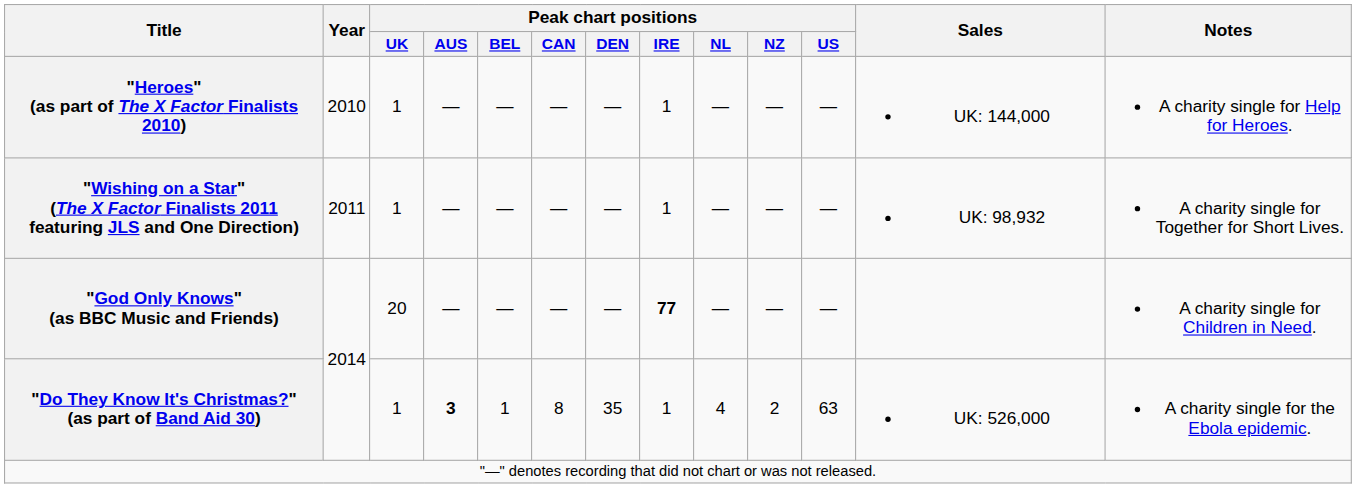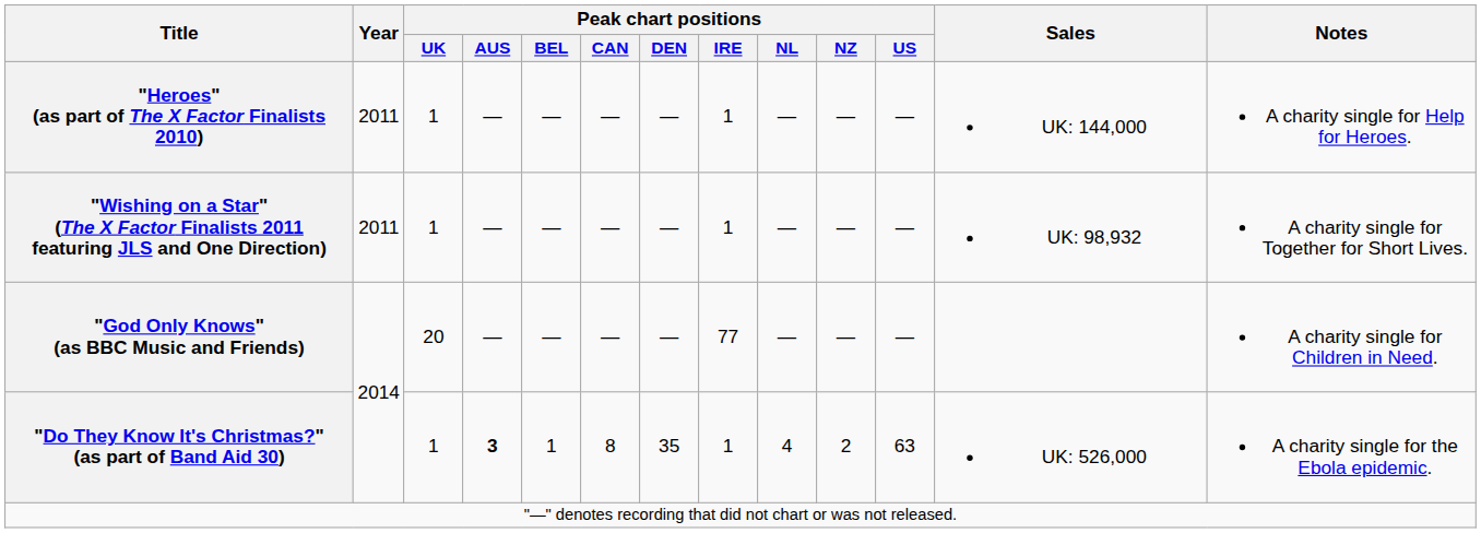"Heroes" (as part of The X Factor Finalists 2010) | Year: 2010 -> 2011
"God Only Knows" (as BBC Music and Friends) | Peak chart positions / IRE: bold -> normal
